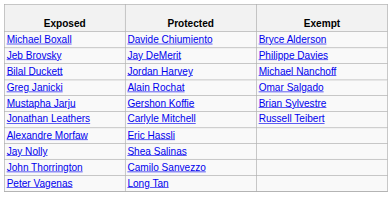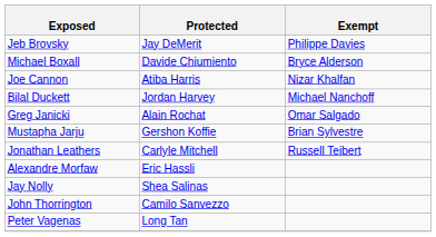rows swapped: Michael Boxall <-> Jeb Brovsky
+ row: Joe Cannon | Atiba Harris | Nizar Khalfan
